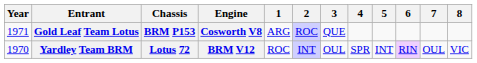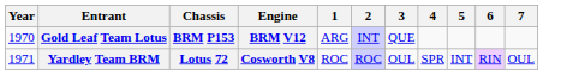- column: 8 | VIC
Gold Leaf Team Lotus | Year: 1971 -> 1970
Gold Leaf Team Lotus | Engine: Cosworth V8 -> BRM V12
Gold Leaf Team Lotus | 2: ROC -> INT
Yardley Team BRM | Year: 1970 -> 1971
Yardley Team BRM | Engine: BRM V12 -> Cosworth V8
Yardley Team BRM | 2: INT -> ROC
